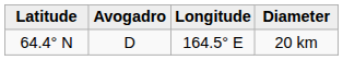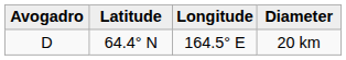columns swapped: Avogadro <-> Latitude
